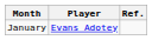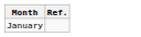- column: Player | Evans Adotey
